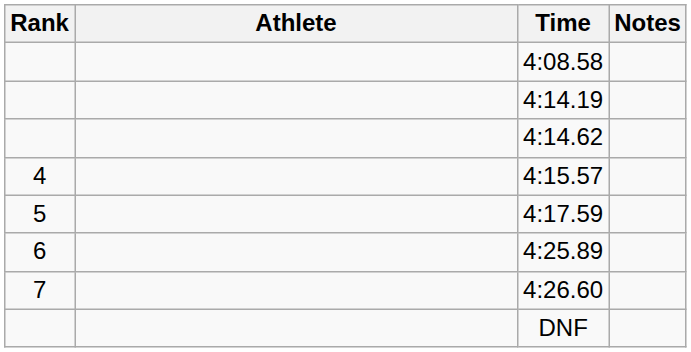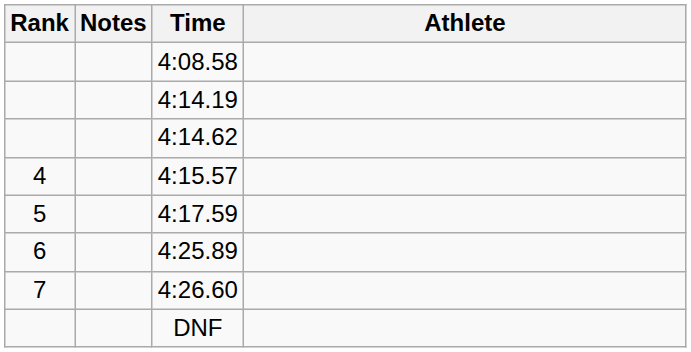columns swapped: Athlete <-> Notes
